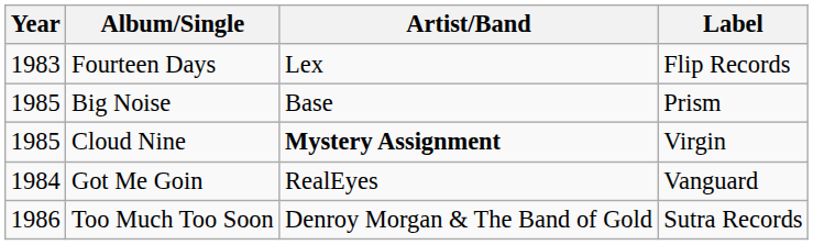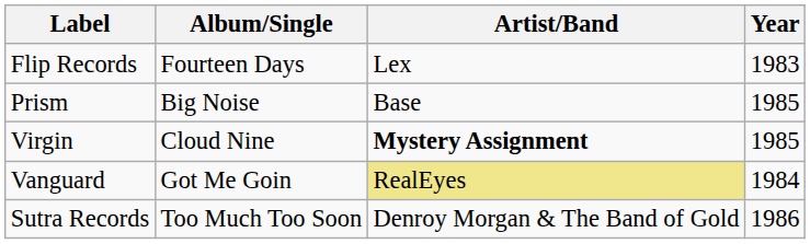columns swapped: Year <-> Label
Got Me Goin | Artist/Band: no background -> khaki background
